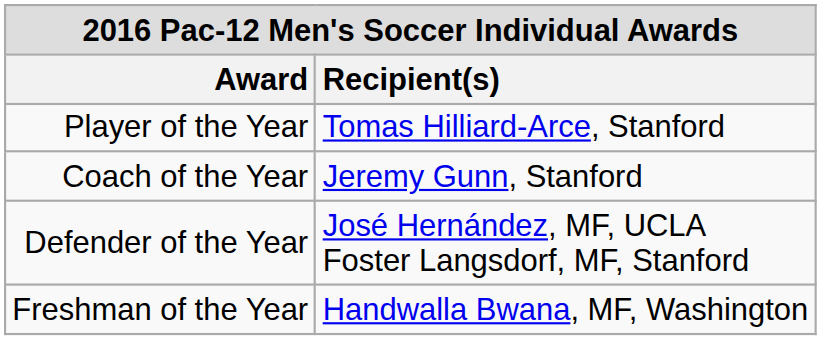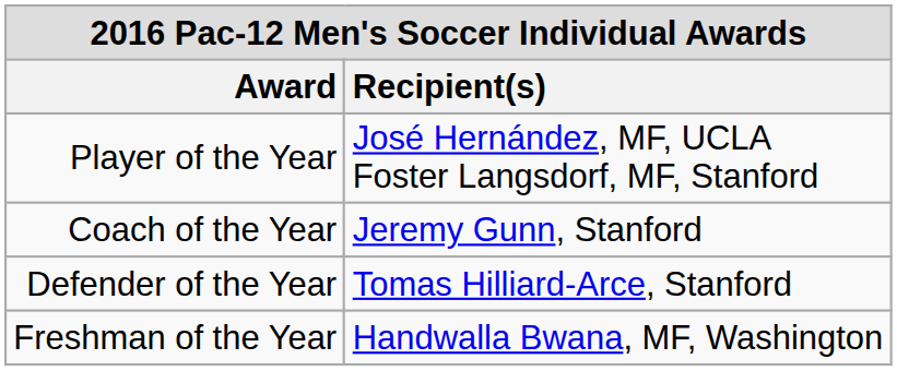Player of the Year | Recipient(s): Tomas Hilliard-Arce, Stanford -> José Hernández, MF, UCLA Foster Langsdorf, MF, Stanford
Defender of the Year | Recipient(s): José Hernández, MF, UCLA Foster Langsdorf, MF, Stanford -> Tomas Hilliard-Arce, Stanford
